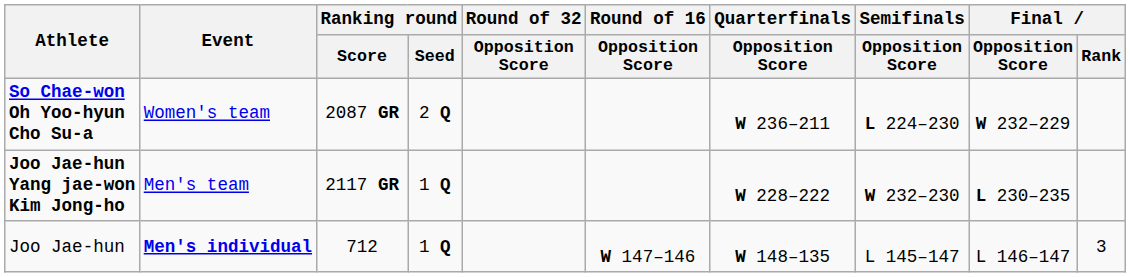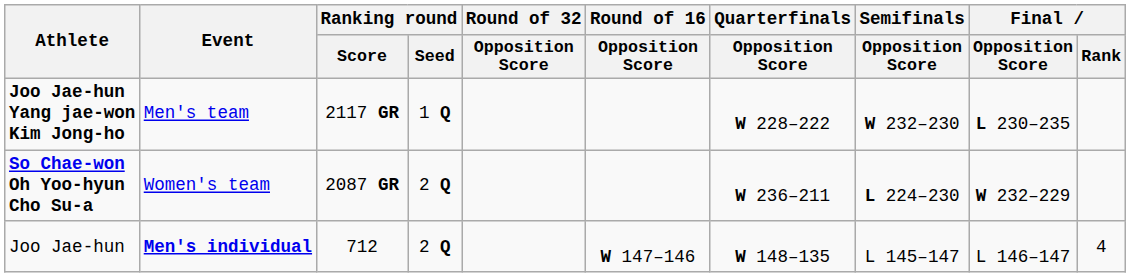rows swapped: Joo Jae-hun Yang jae-won Kim Jong-ho <-> So Chae-won Oh Yoo-hyun Cho Su-a
Joo Jae-hun | Ranking round / Seed: 1 Q -> 2 Q
Joo Jae-hun | Final / Rank: 3 -> 4
